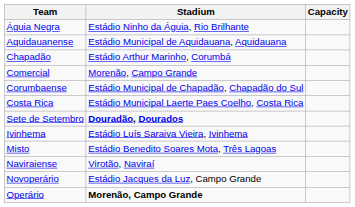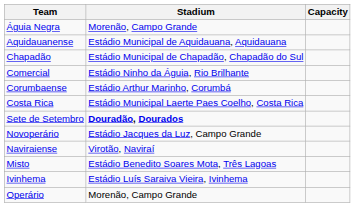Águia Negra | Stadium: Estádio Ninho da Águia, Rio Brilhante -> Morenão, Campo Grande
Chapadão | Stadium: Estádio Arthur Marinho, Corumbá -> Estádio Municipal de Chapadão, Chapadão do Sul
Comercial | Stadium: Morenão, Campo Grande -> Estádio Ninho da Águia, Rio Brilhante
Corumbaense | Stadium: Estádio Municipal de Chapadão, Chapadão do Sul -> Estádio Arthur Marinho, Corumbá
rows swapped: Ivinhema <-> Novoperário
rows swapped: Misto <-> Naviraiense
Operário | Stadium: bold -> normal
